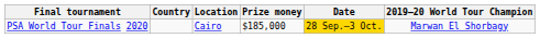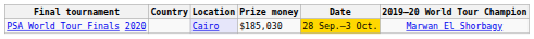PSA World Tour Finals 2020 | Location: no background -> lavender background
PSA World Tour Finals 2020 | Prize money: $185,000 -> $185,030
